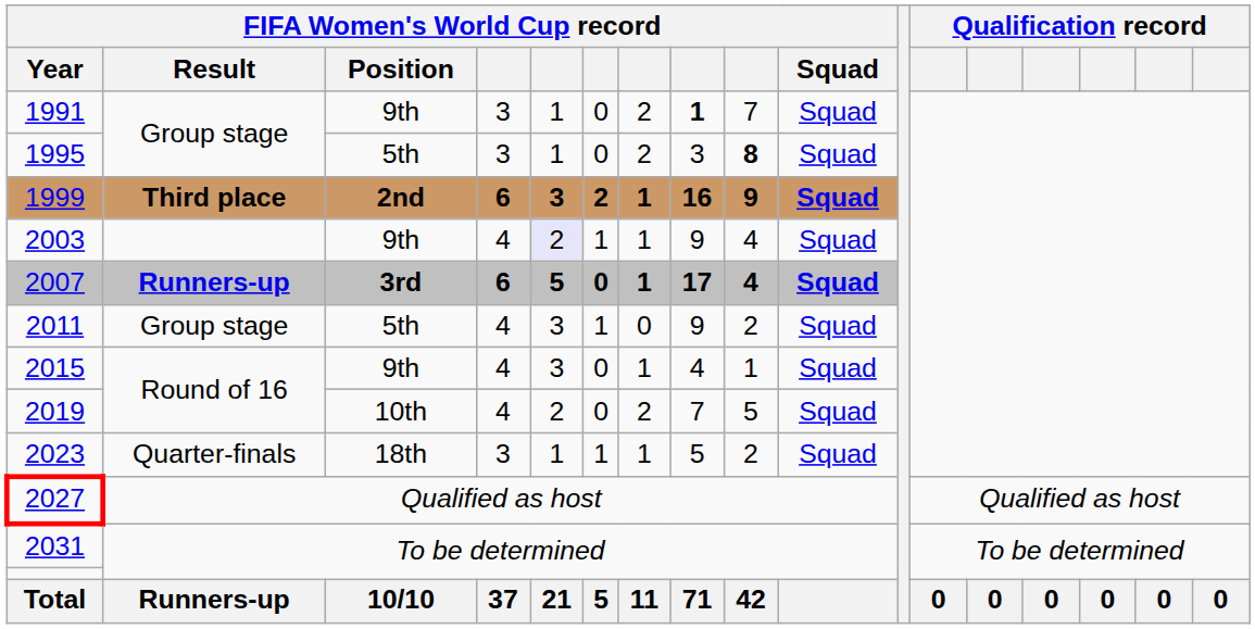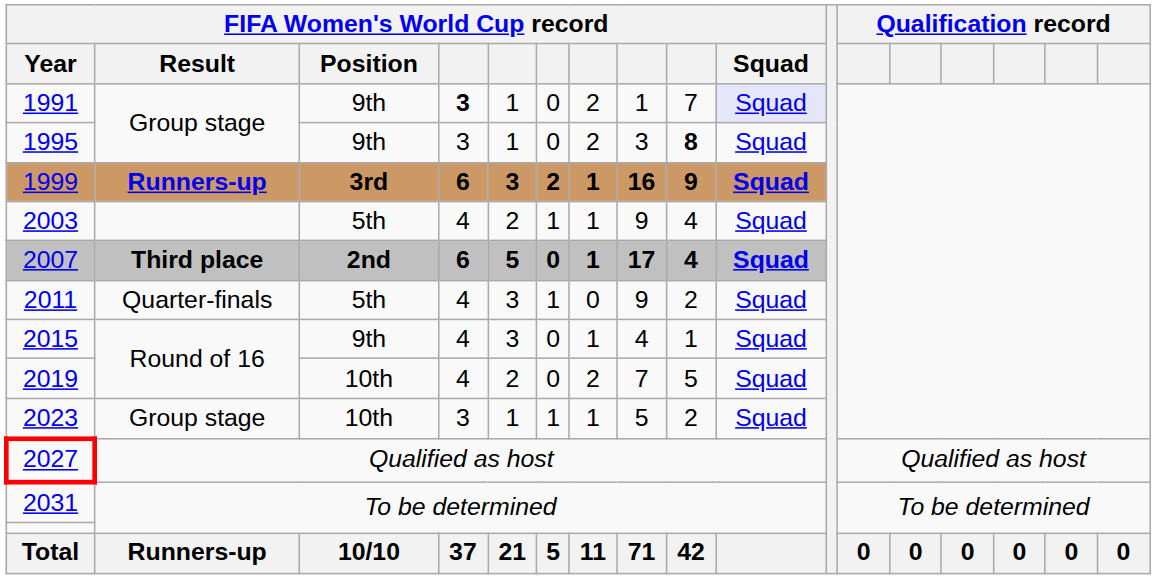1991 | column 4: normal -> bold
1991 | column 8: bold -> normal
1991 | FIFA Women's World Cup record / Squad: no background -> lavender background
1995 | FIFA Women's World Cup record / Position: 5th -> 9th
1999 | FIFA Women's World Cup record / Result: Third place -> Runners-up
1999 | FIFA Women's World Cup record / Position: 2nd -> 3rd
2003 | FIFA Women's World Cup record / Position: 9th -> 5th
2003 | column 5: lavender background -> no background
2007 | FIFA Women's World Cup record / Result: Runners-up -> Third place
2007 | FIFA Women's World Cup record / Position: 3rd -> 2nd
2011 | FIFA Women's World Cup record / Result: Group stage -> Quarter-finals
2023 | FIFA Women's World Cup record / Result: Quarter-finals -> Group stage
2023 | FIFA Women's World Cup record / Position: 18th -> 10th
